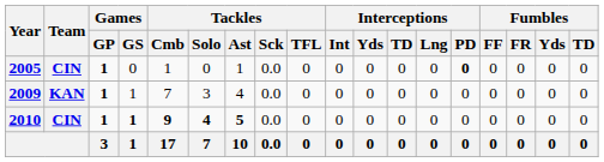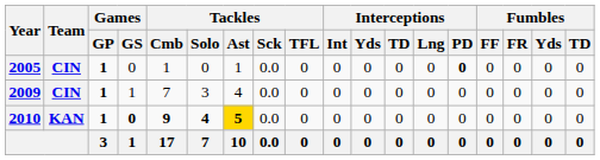2009 | Team: KAN -> CIN
2010 | Team: CIN -> KAN
2010 | Games / GS: 1 -> 0
2010 | Tackles / Ast: no background -> gold background
